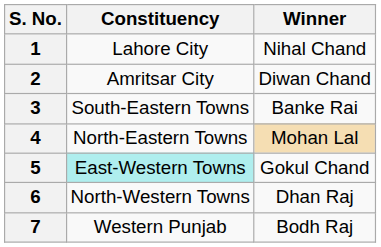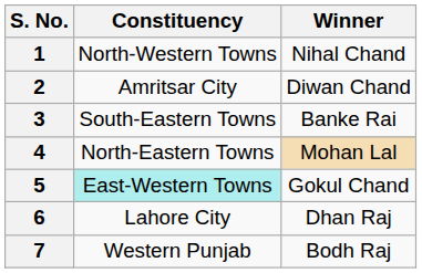1 | Constituency: Lahore City -> North-Western Towns
6 | Constituency: North-Western Towns -> Lahore City
